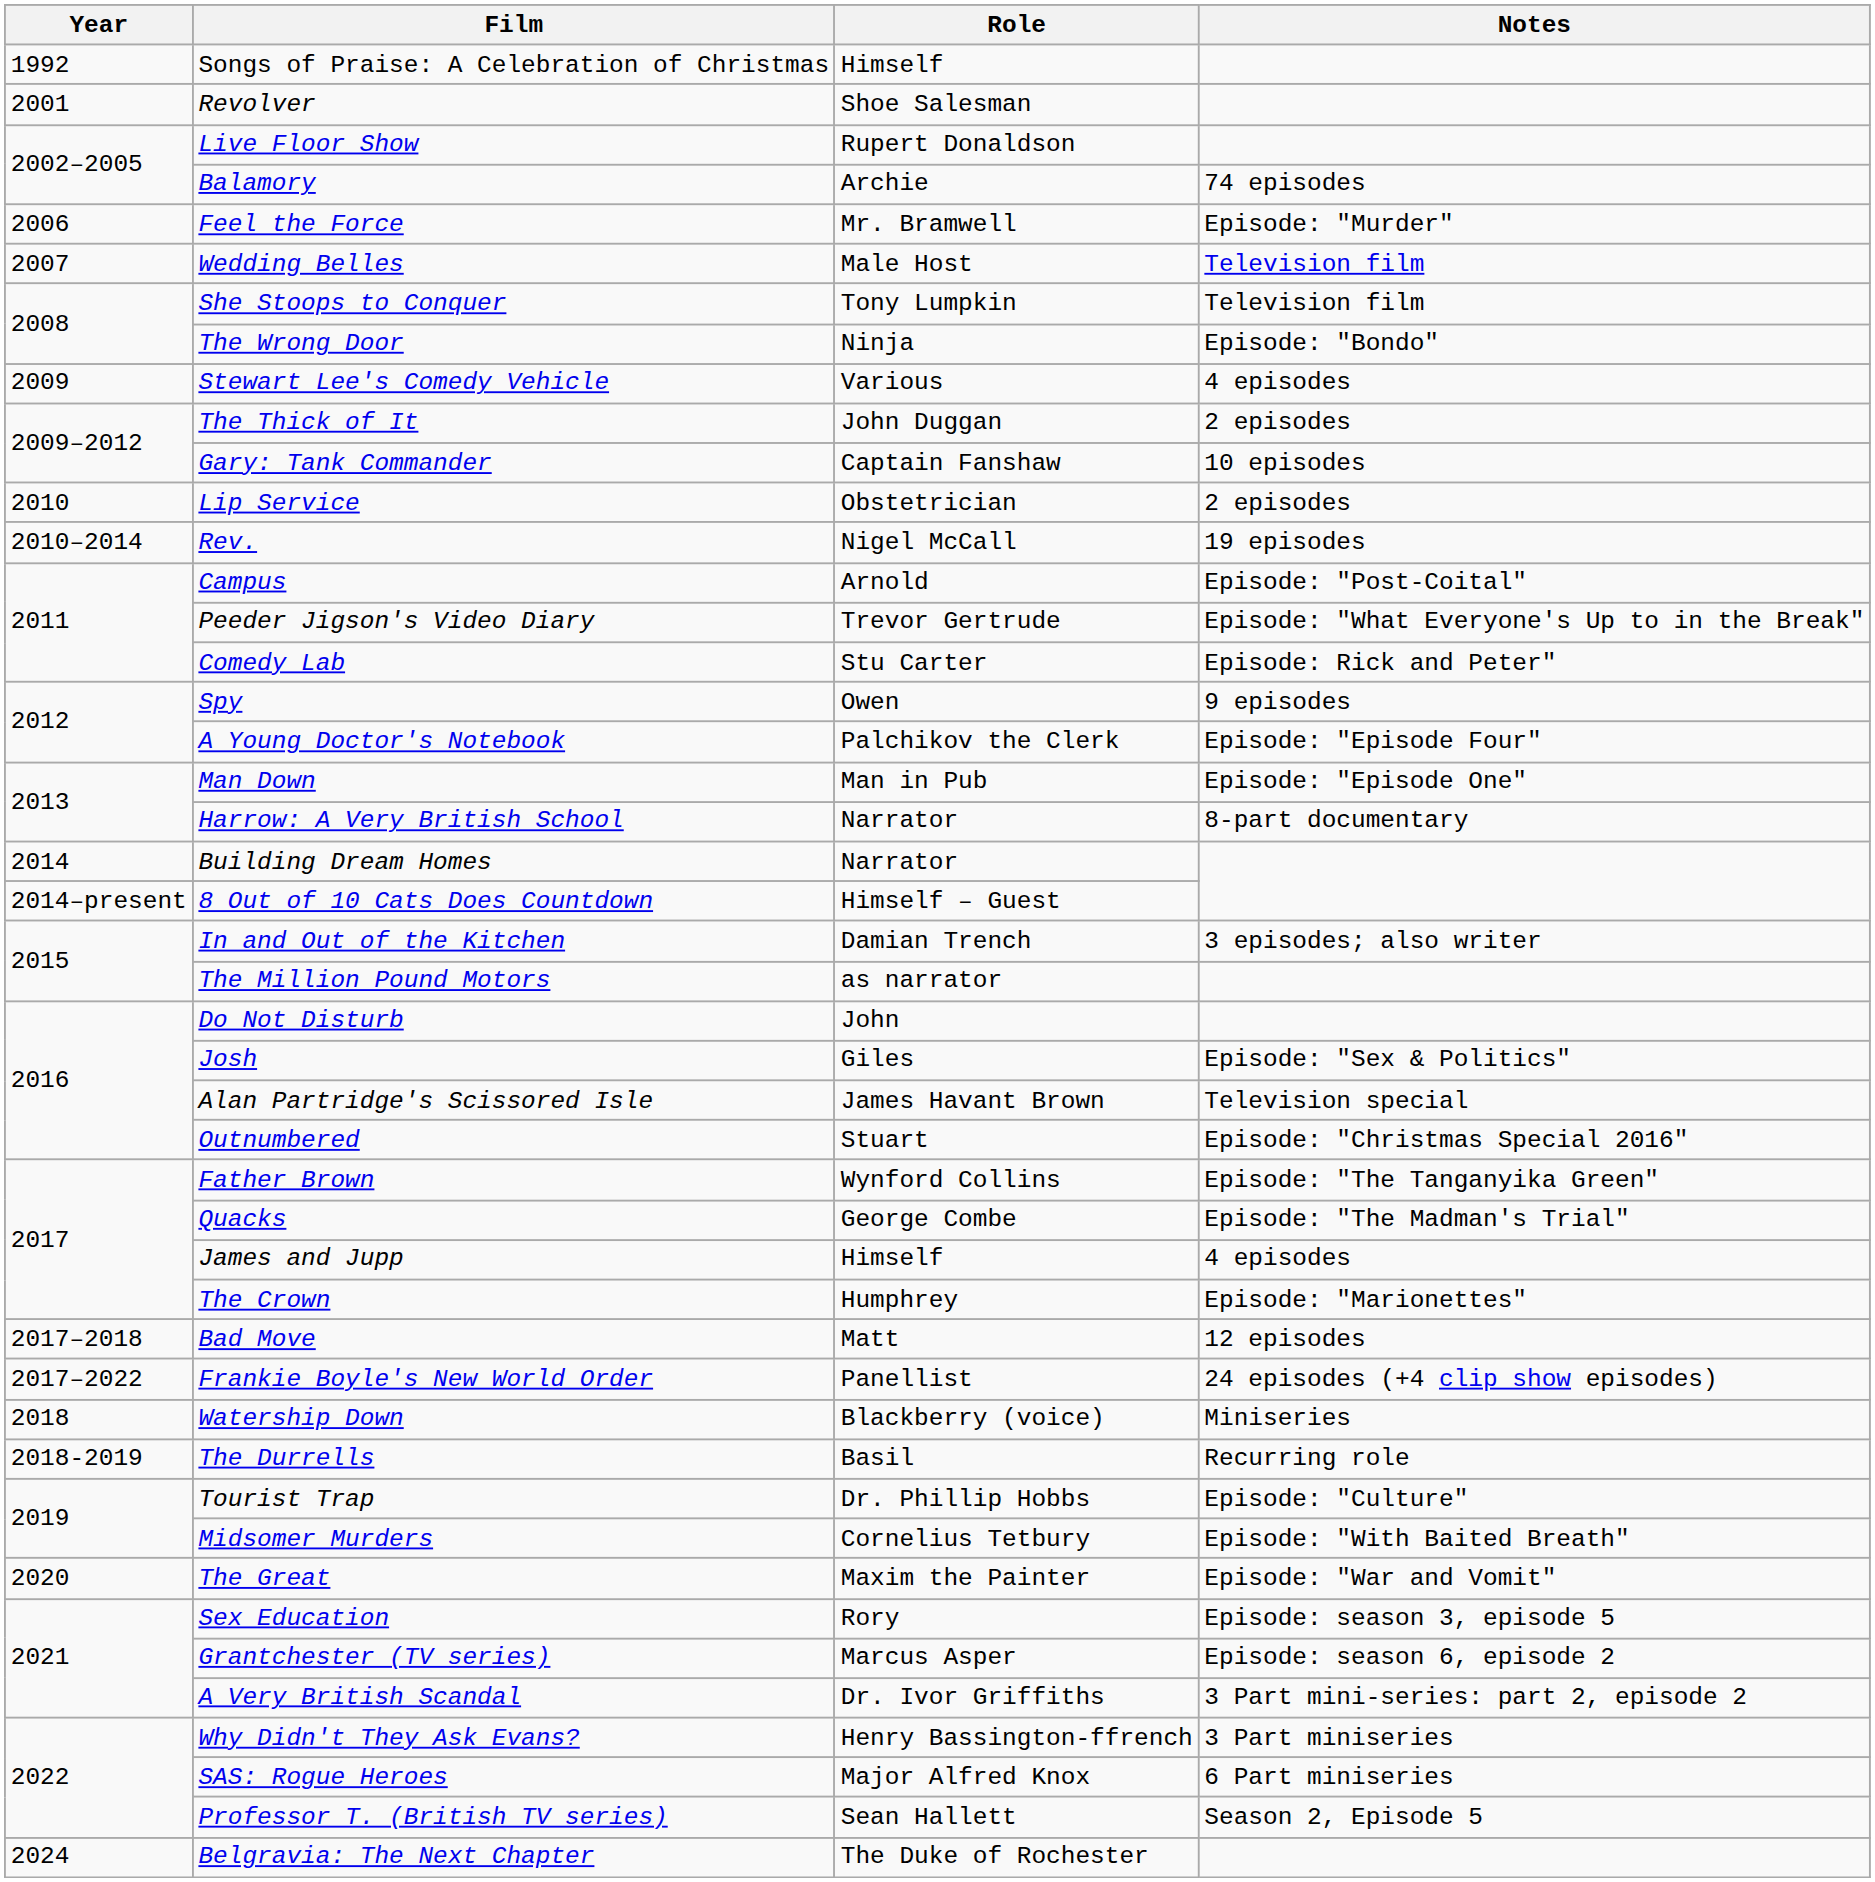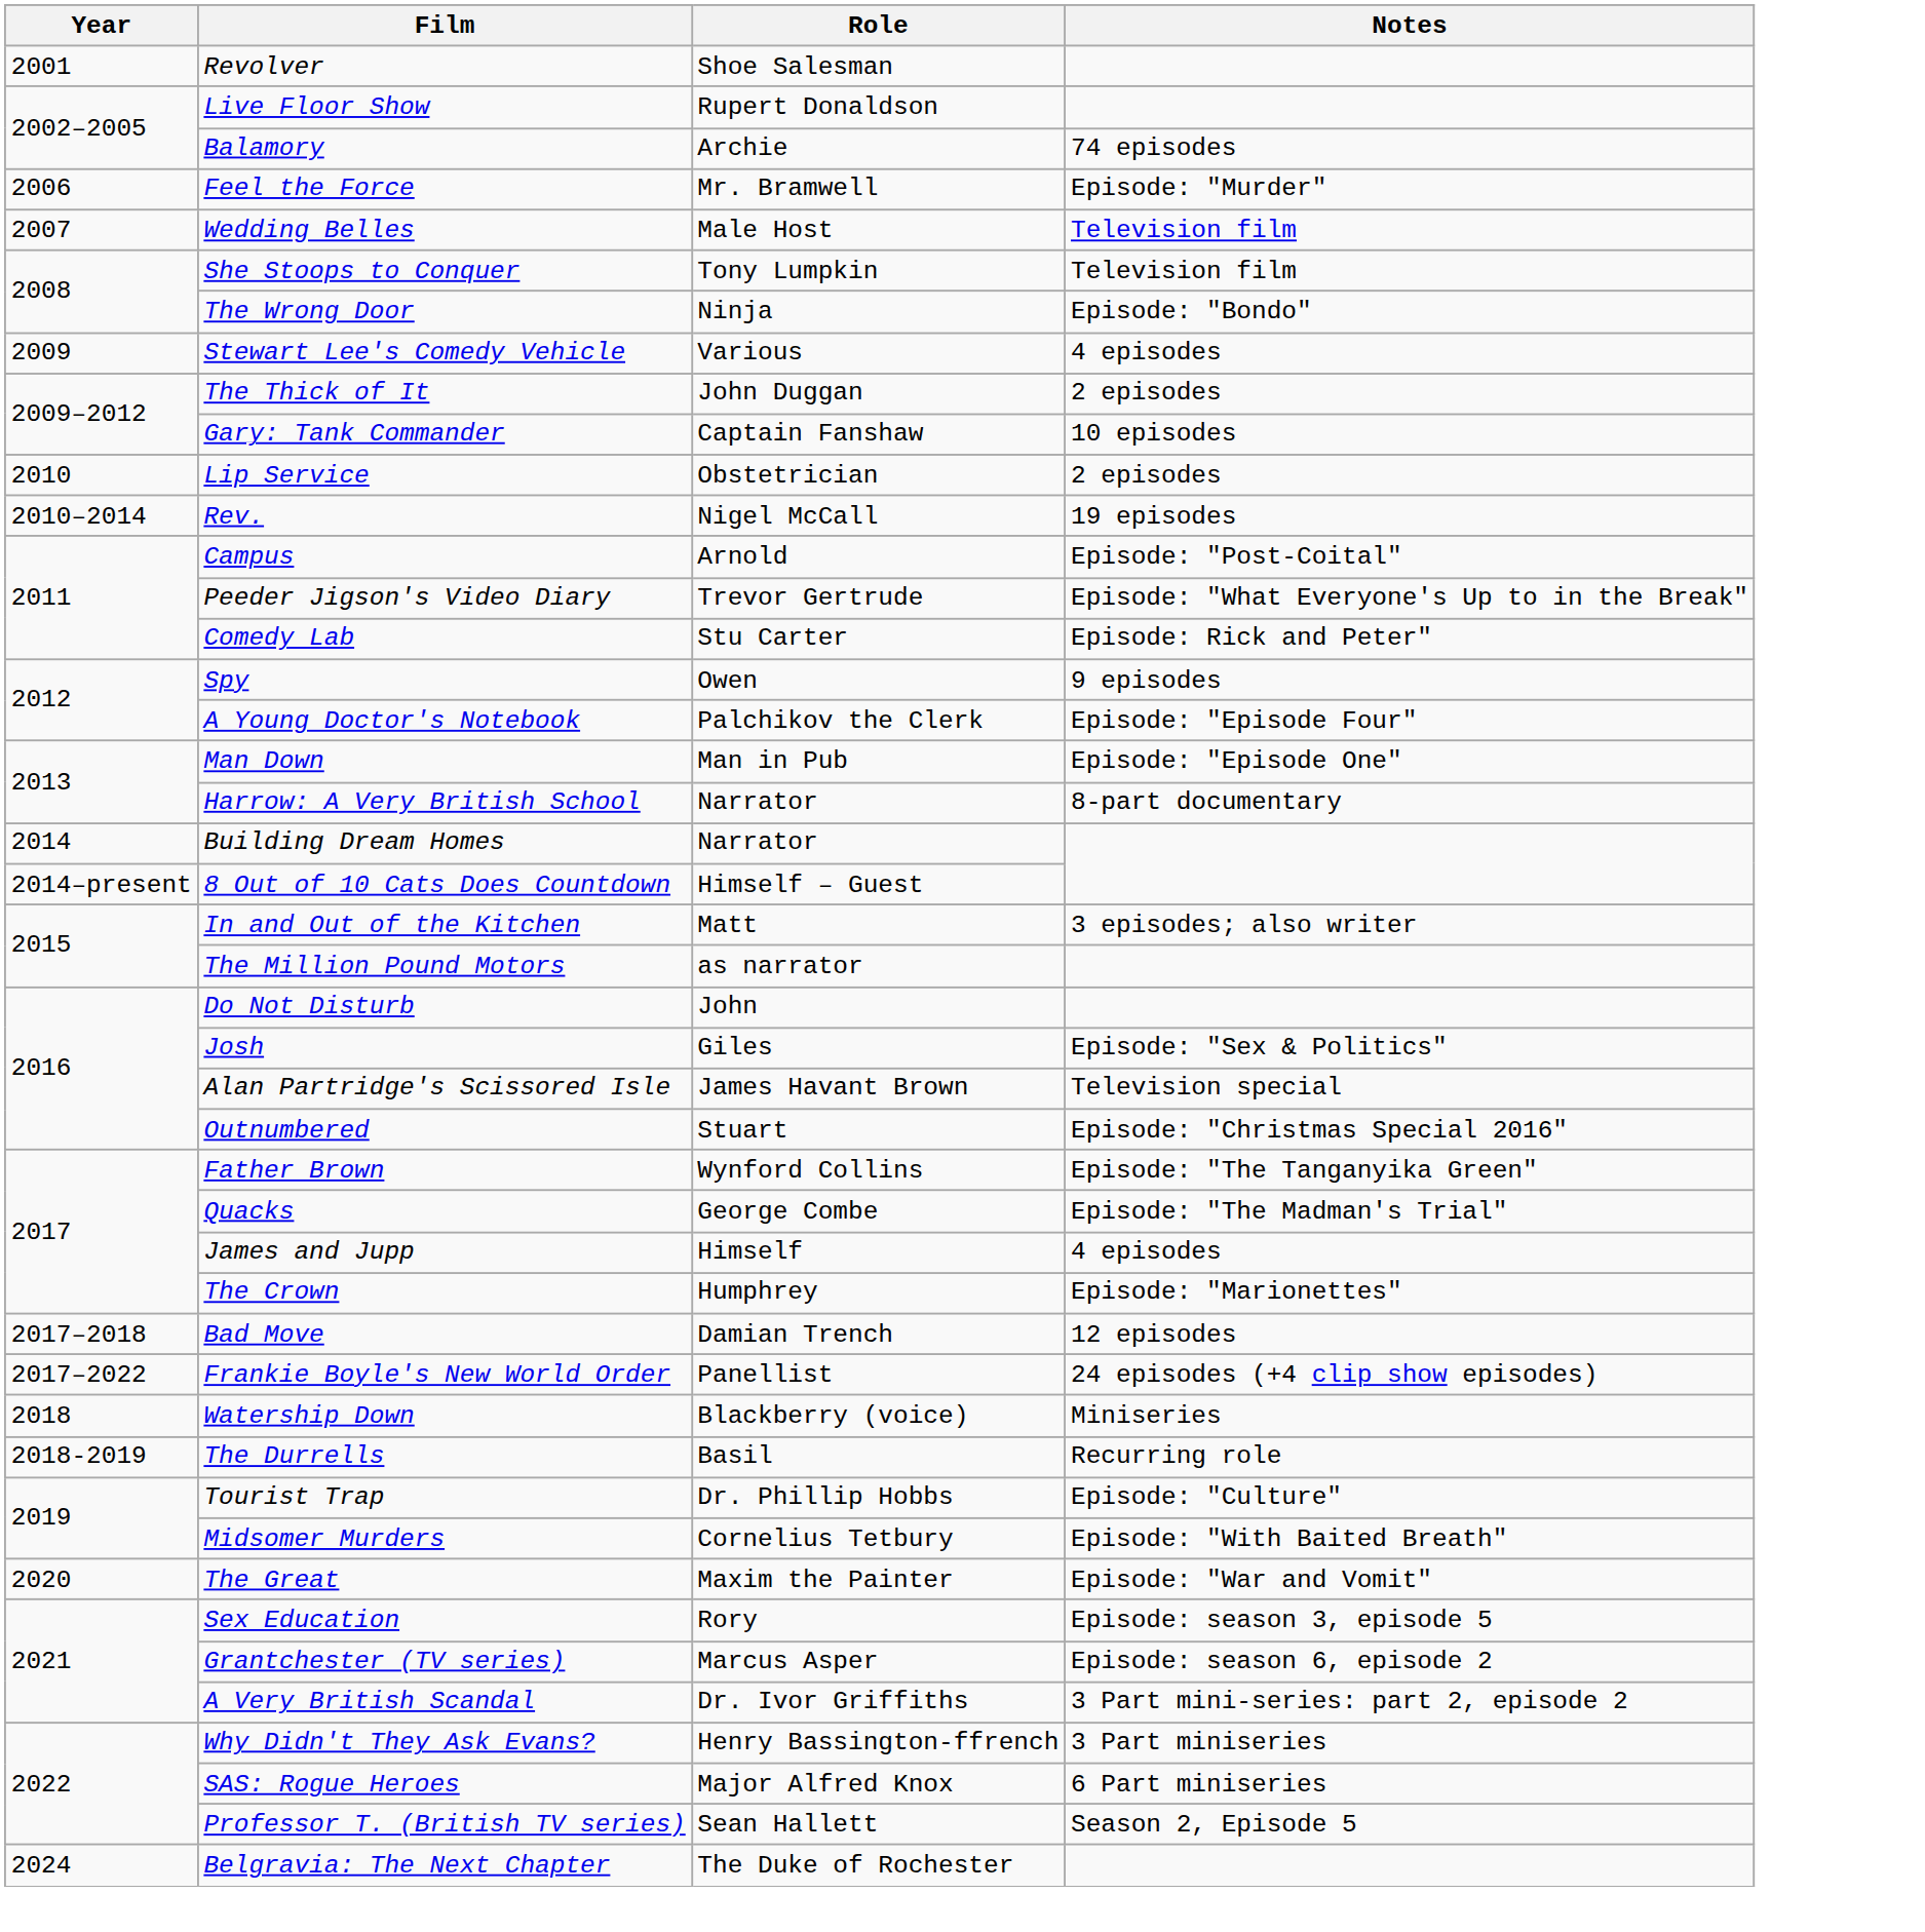- row: 1992 | Songs of Praise: A Celebration of Christmas | Himself
In and Out of the Kitchen | Role: Damian Trench -> Matt
Bad Move | Role: Matt -> Damian Trench
